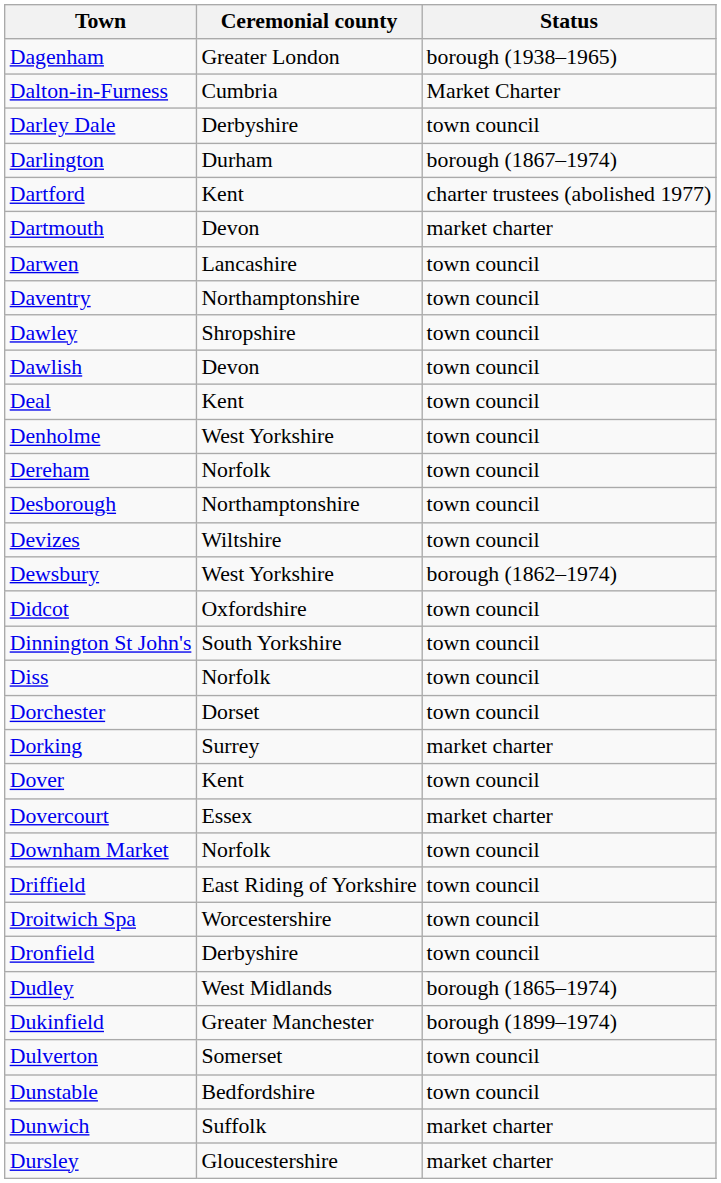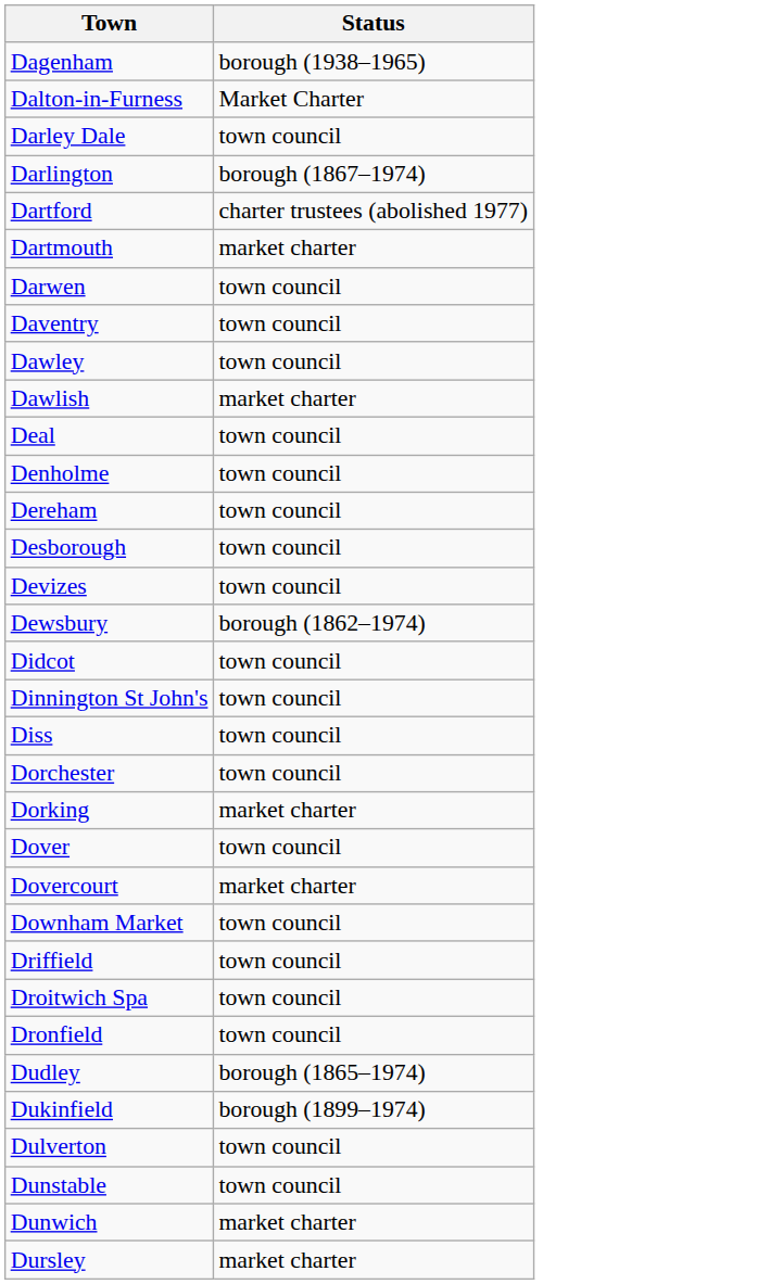- column: Ceremonial county | Greater London | Cumbria | Derbyshire | Durham | Kent | Devon | Lancashire | Northamptonshire | Shropshire | Devon | Kent | West Yorkshire | Norfolk | Northamptonshire | Wiltshire | West Yorkshire | Oxfordshire | South Yorkshire | Norfolk | Dorset | Surrey | Kent | Essex | Norfolk | East Riding of Yorkshire | Worcestershire | Derbyshire | West Midlands | Greater Manchester | Somerset | Bedfordshire | Suffolk | Gloucestershire
Dawlish | Status: town council -> market charter
